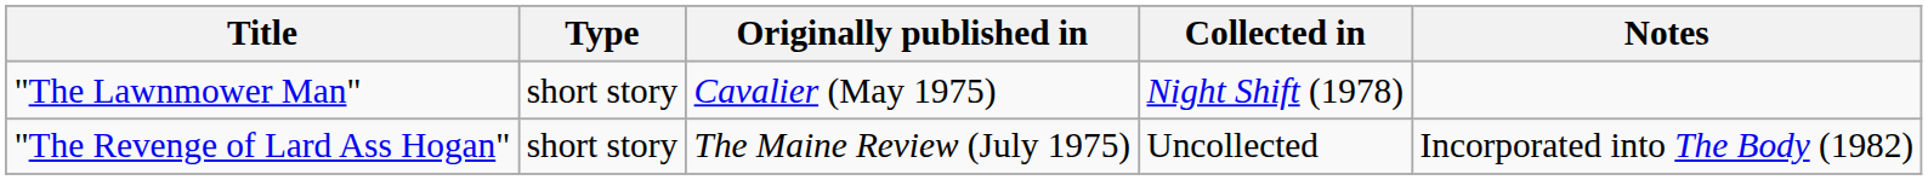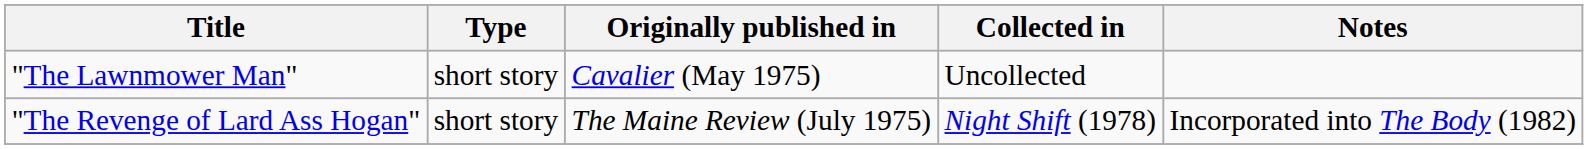"The Lawnmower Man" | Collected in: Night Shift (1978) -> Uncollected
"The Revenge of Lard Ass Hogan" | Collected in: Uncollected -> Night Shift (1978)
